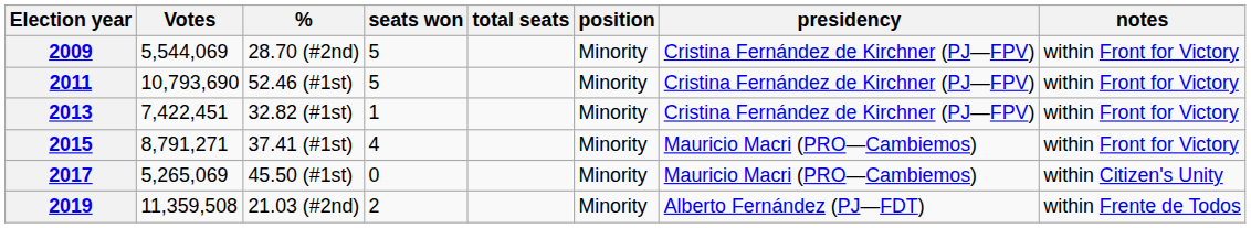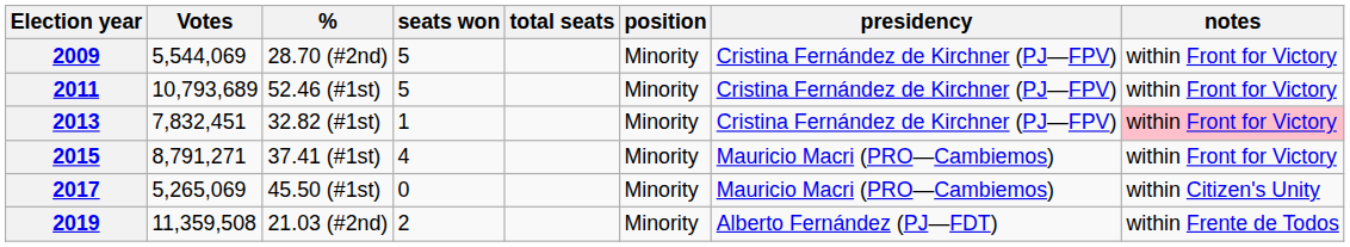2011 | Votes: 10,793,690 -> 10,793,689
2013 | Votes: 7,422,451 -> 7,832,451
2013 | notes: no background -> pink background
